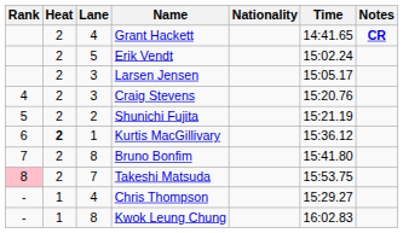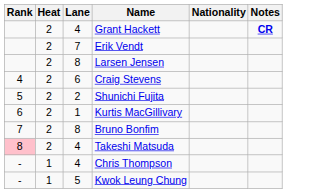- column: Time | 14:41.65 | 15:02.24 | 15:05.17 | 15:20.76 | 15:21.19 | 15:36.12 | 15:41.80 | 15:53.75 | 15:29.27 | 16:02.83
Erik Vendt | Lane: 5 -> 7
Larsen Jensen | Lane: 3 -> 8
Craig Stevens | Lane: 3 -> 6
Kurtis MacGillivary | Heat: bold -> normal
Takeshi Matsuda | Lane: 7 -> 4
Kwok Leung Chung | Lane: 8 -> 5
